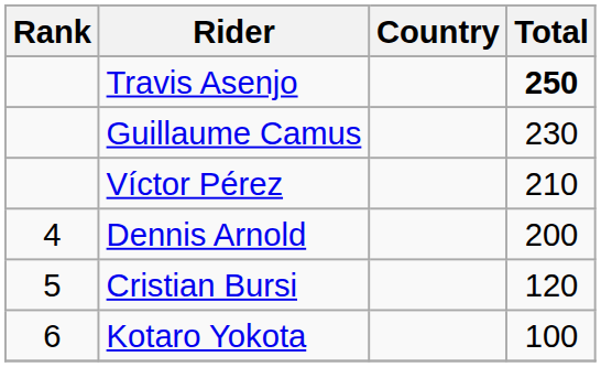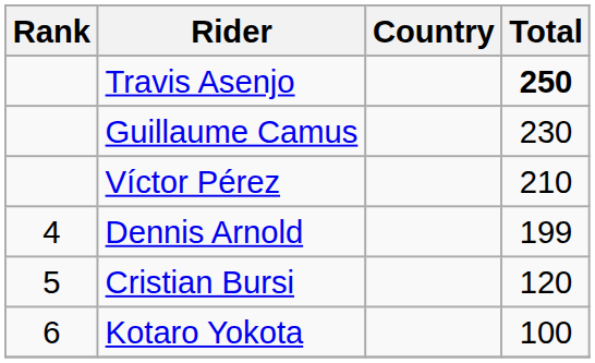Dennis Arnold | Total: 200 -> 199
